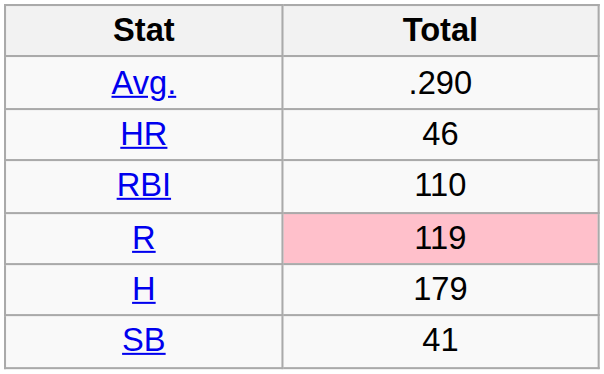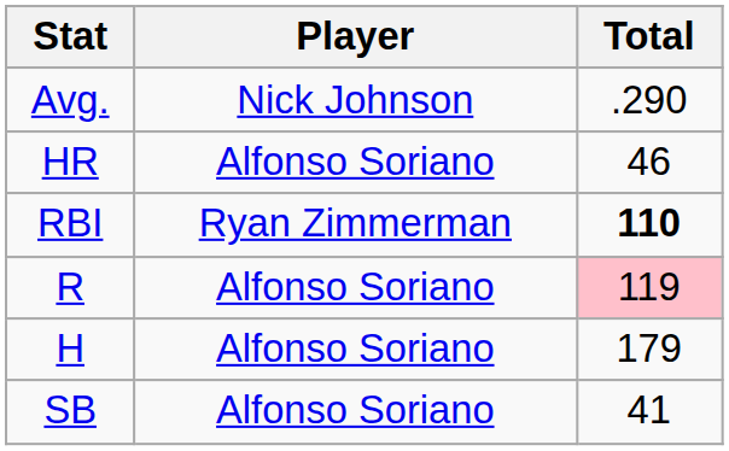+ column: Player | Nick Johnson | Alfonso Soriano | Ryan Zimmerman | Alfonso Soriano | Alfonso Soriano | Alfonso Soriano
RBI | Total: normal -> bold
